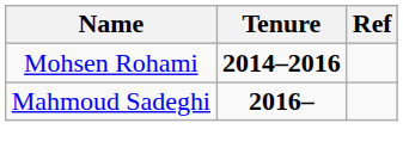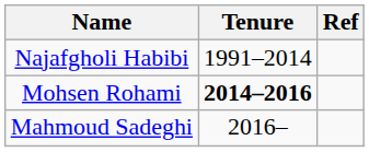+ row: Najafgholi Habibi | 1991–2014
Mahmoud Sadeghi | Tenure: bold -> normal
